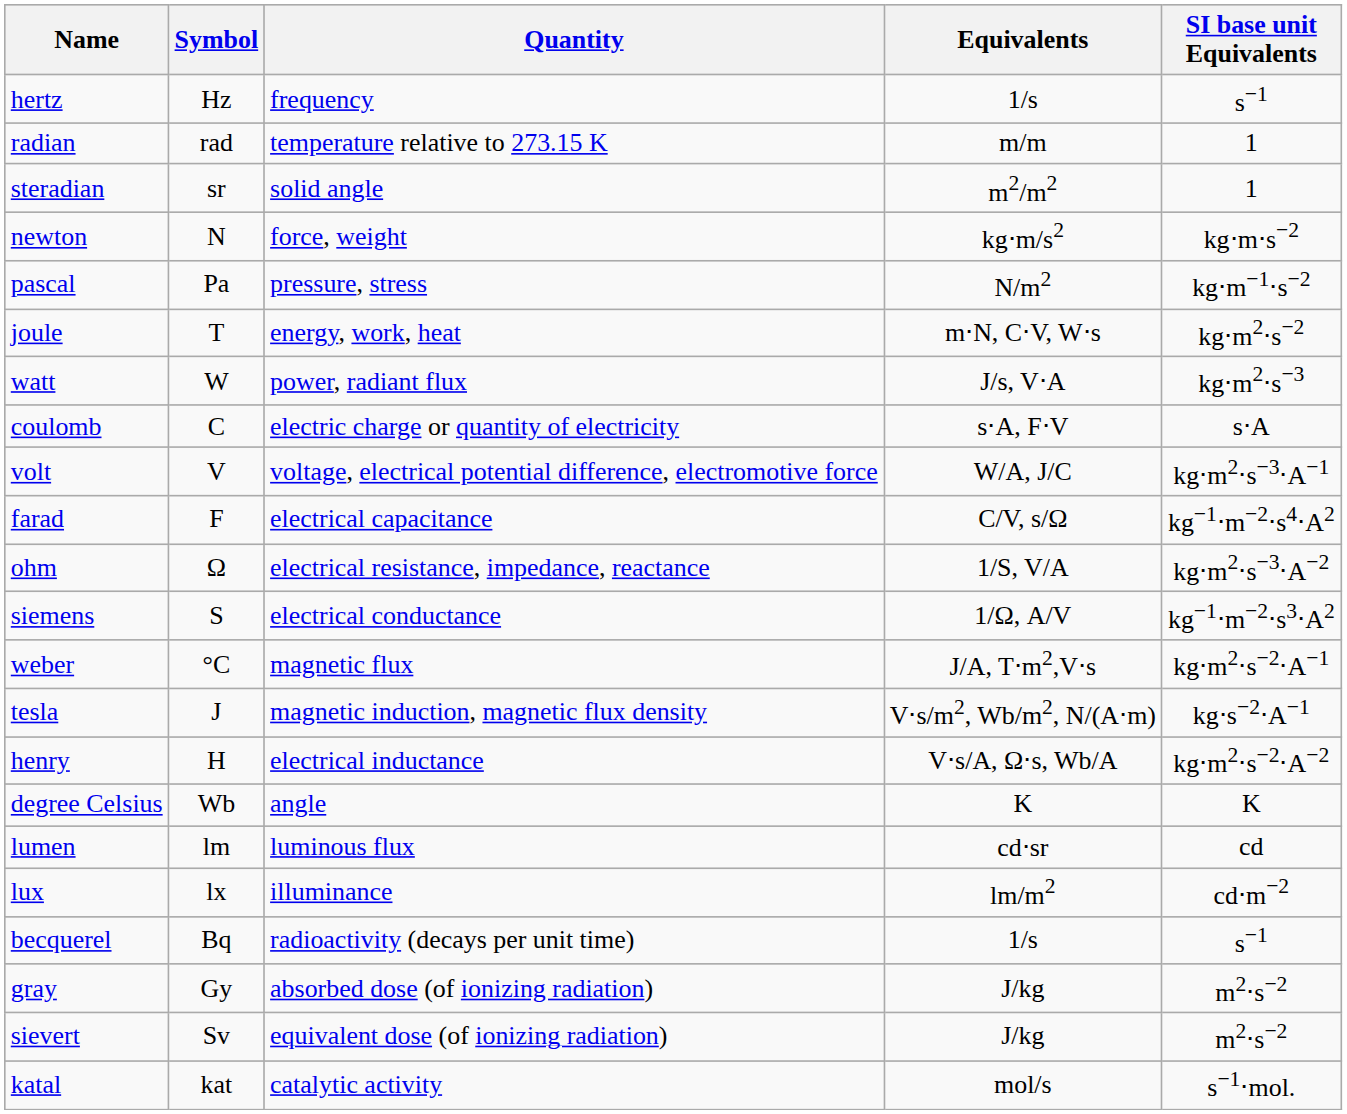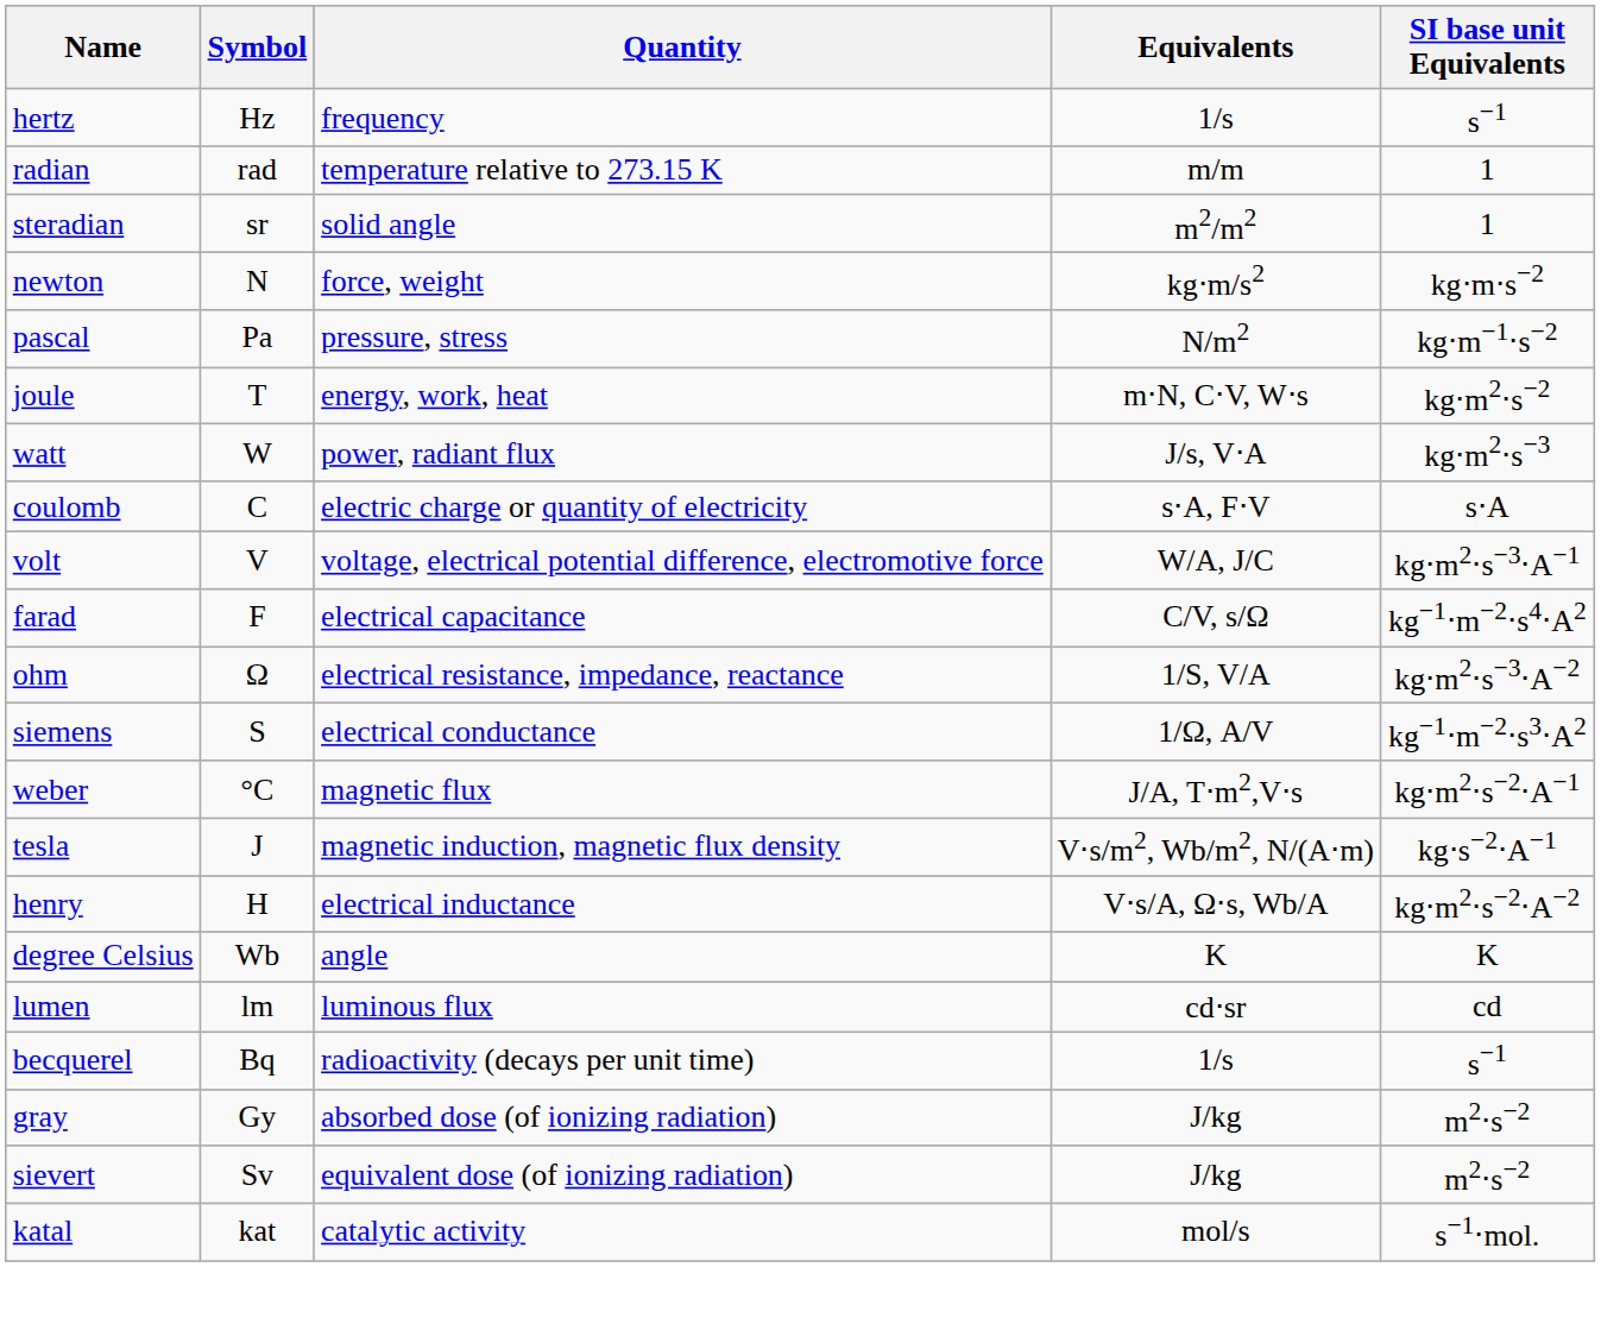- row: lux | lx | illuminance | lm/m2 | cd⋅m−2
